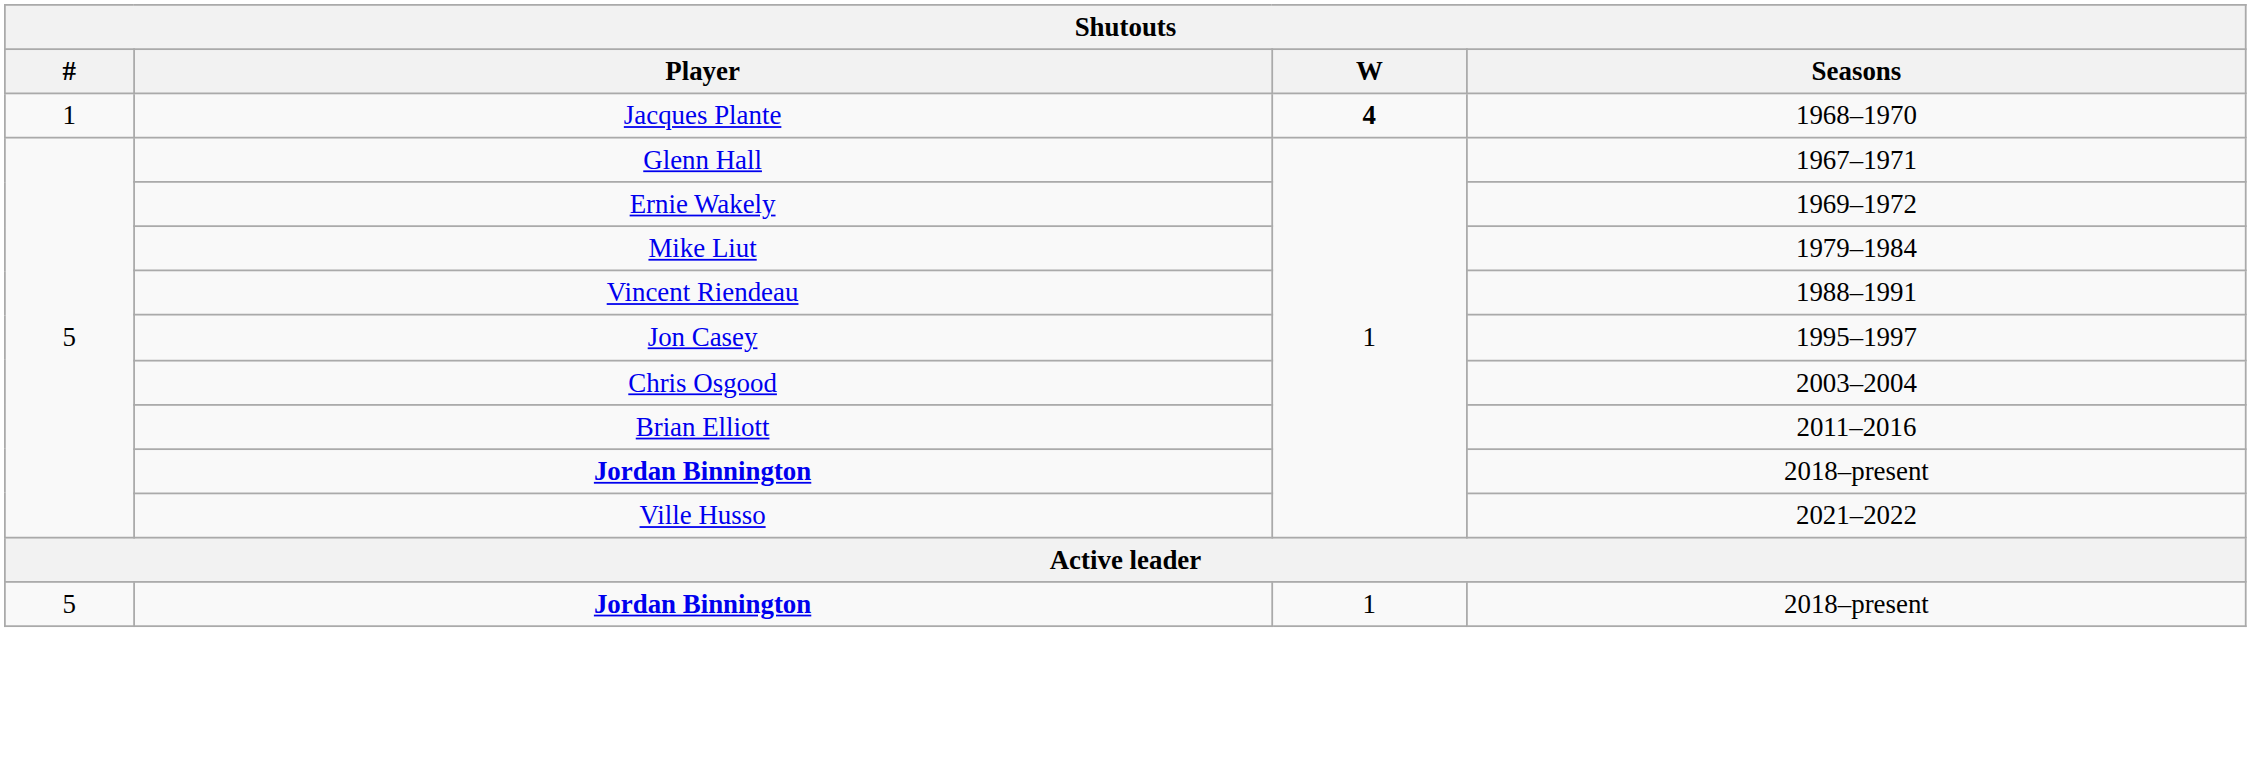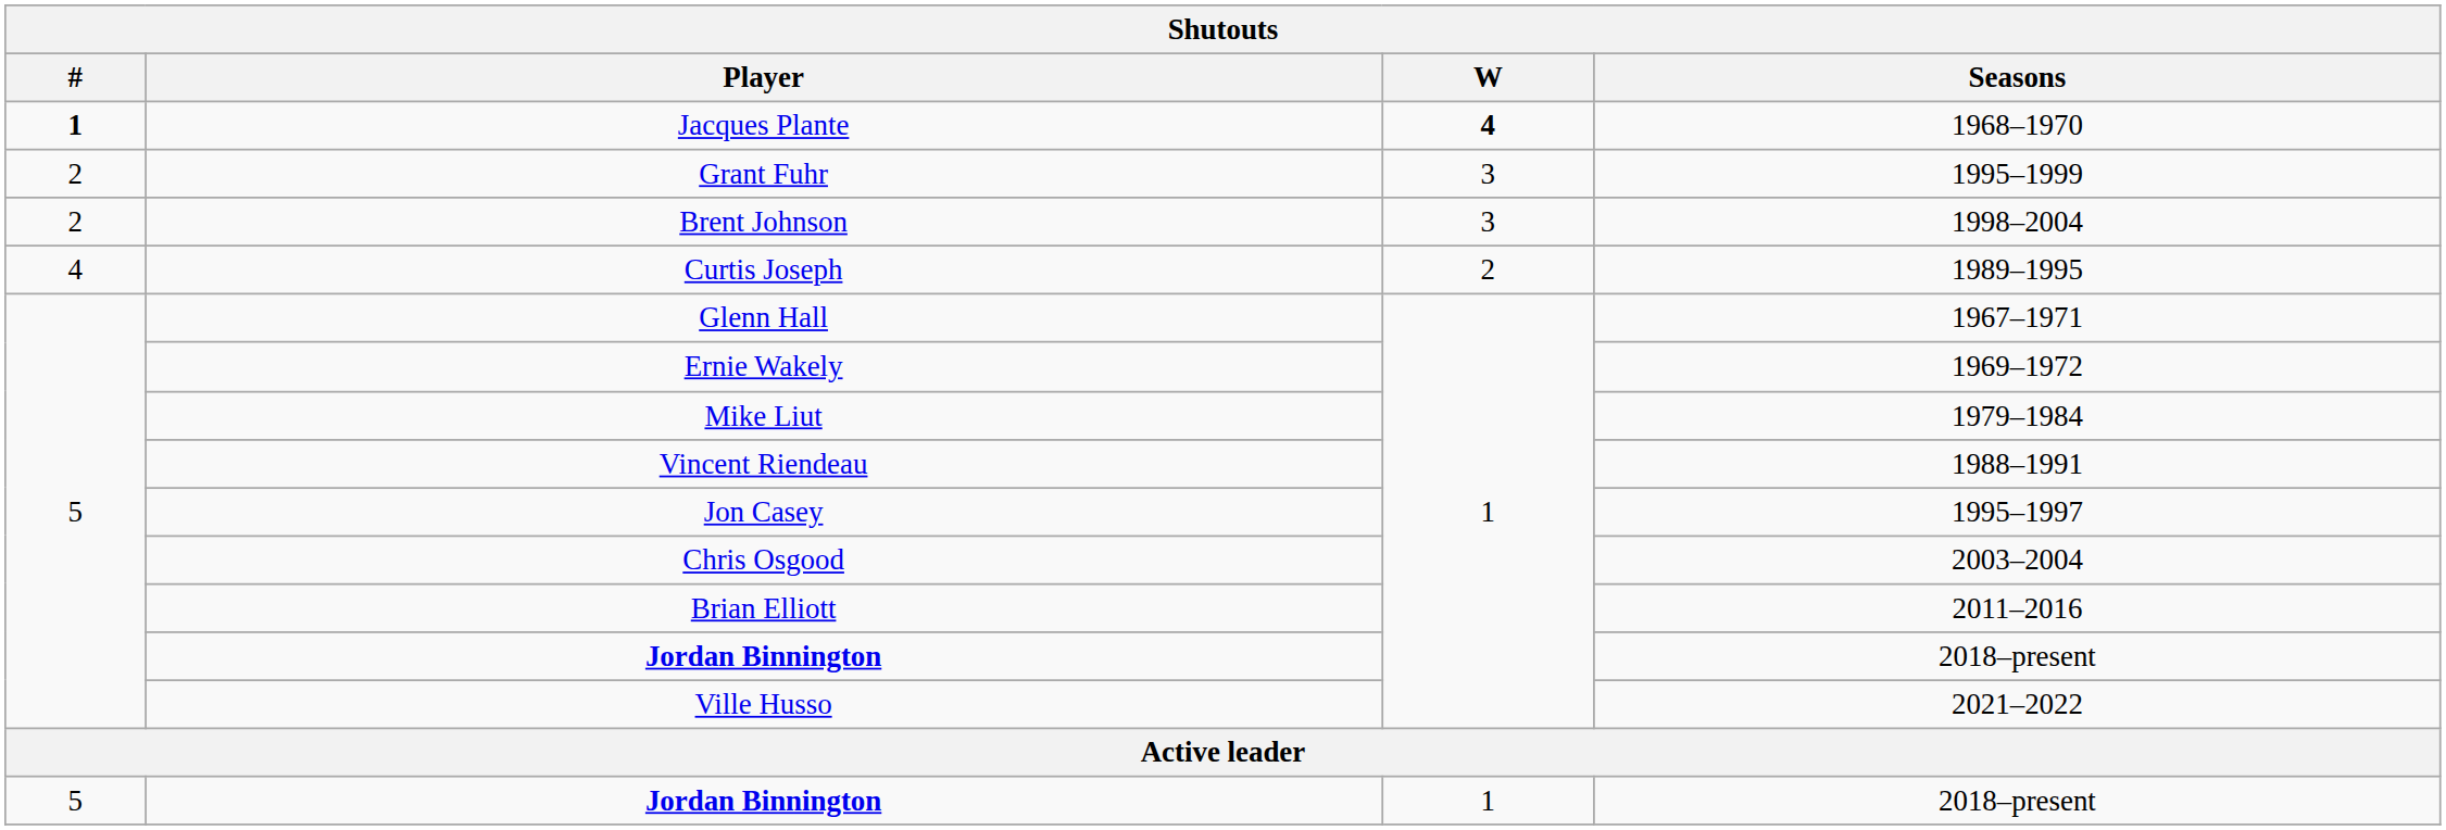Jacques Plante | #: normal -> bold
+ row: 2 | Grant Fuhr | 3 | 1995–1999
+ row: 2 | Brent Johnson | 3 | 1998–2004
+ row: 4 | Curtis Joseph | 2 | 1989–1995
